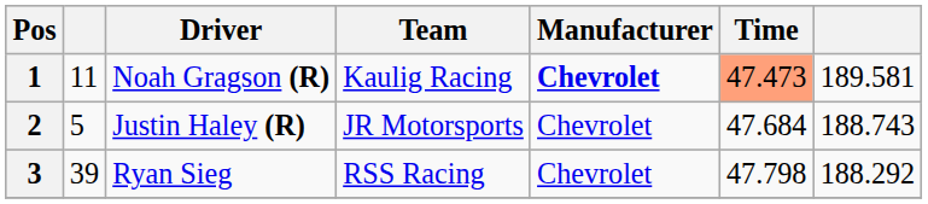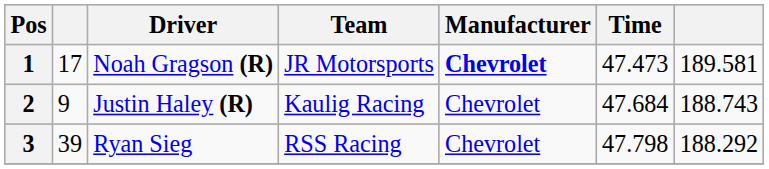1 | column 2: 11 -> 17
1 | Team: Kaulig Racing -> JR Motorsports
1 | Time: lightsalmon background -> no background
2 | column 2: 5 -> 9
2 | Team: JR Motorsports -> Kaulig Racing
